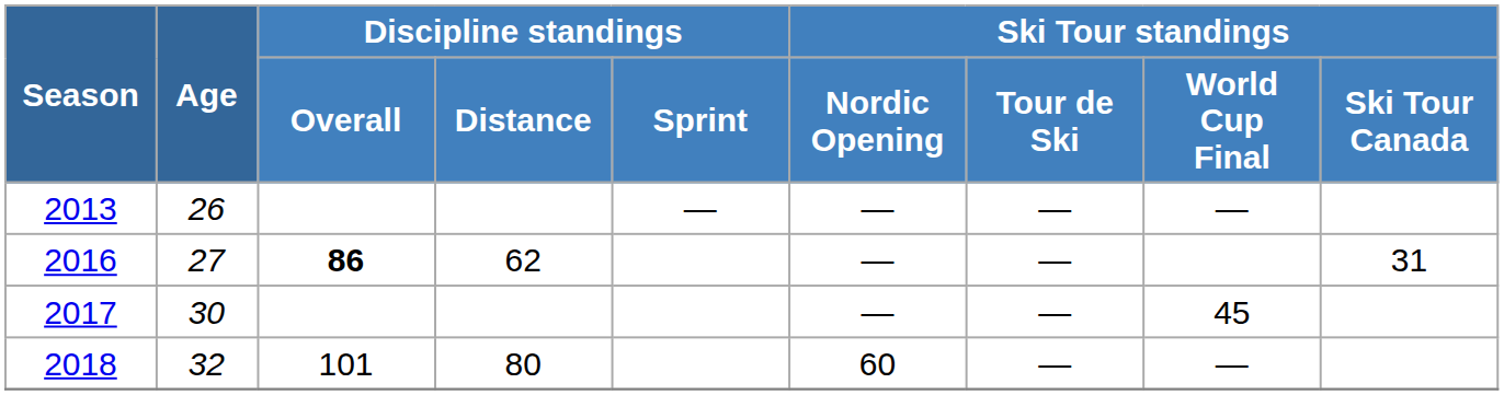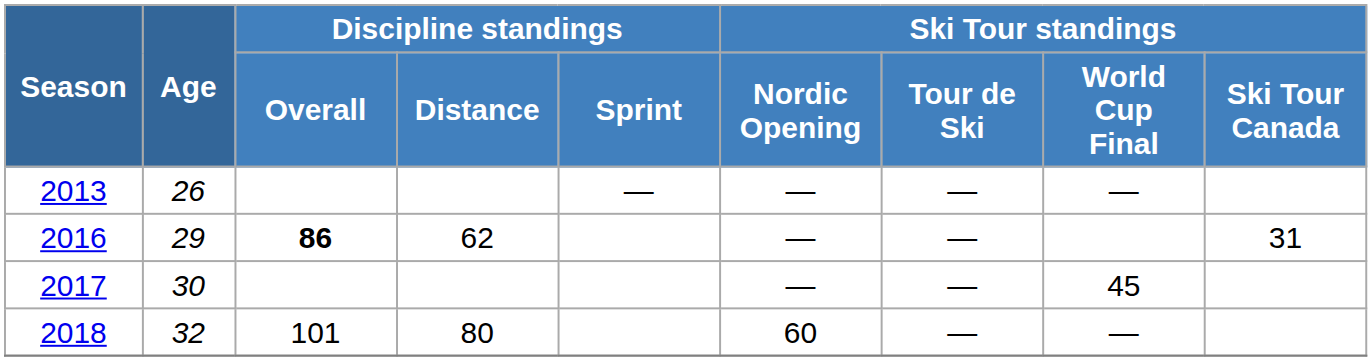2016 | Age: 27 -> 29
